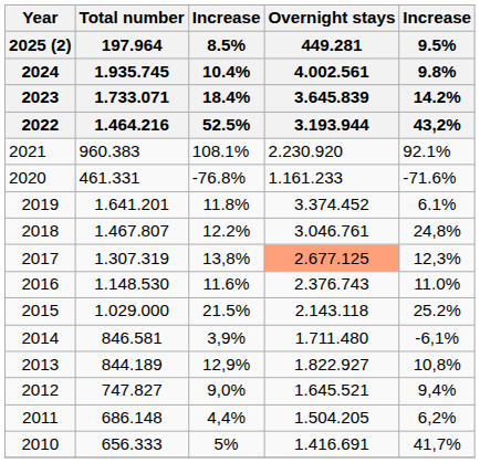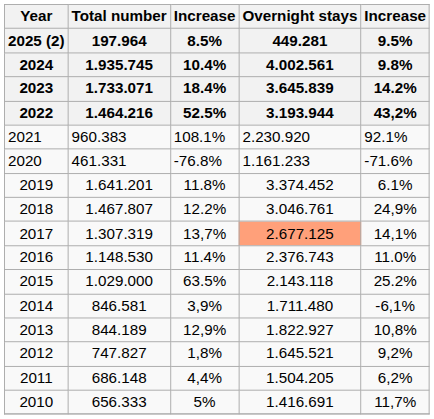2018 | Increase / 9.5% / 9.8% / 14.2% / 43,2%: 24,8% -> 24,9%
2017 | Increase / 8.5% / 10.4% / 18.4% / 52.5%: 13,8% -> 13,7%
2017 | Increase / 9.5% / 9.8% / 14.2% / 43,2%: 12,3% -> 14,1%
2016 | Increase / 8.5% / 10.4% / 18.4% / 52.5%: 11.6% -> 11.4%
2015 | Increase / 8.5% / 10.4% / 18.4% / 52.5%: 21.5% -> 63.5%
2012 | Increase / 8.5% / 10.4% / 18.4% / 52.5%: 9,0% -> 1,8%
2012 | Increase / 9.5% / 9.8% / 14.2% / 43,2%: 9,4% -> 9,2%
2010 | Increase / 9.5% / 9.8% / 14.2% / 43,2%: 41,7% -> 11,7%
